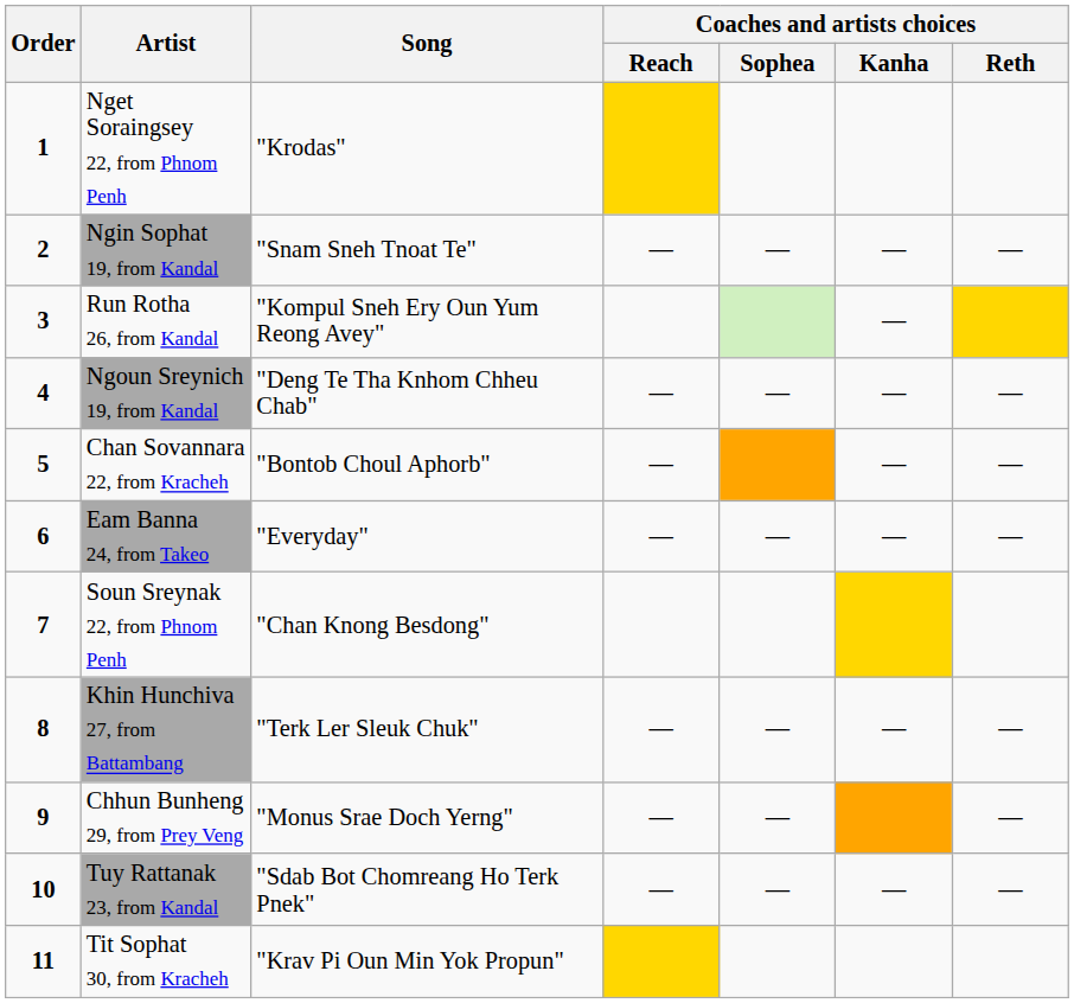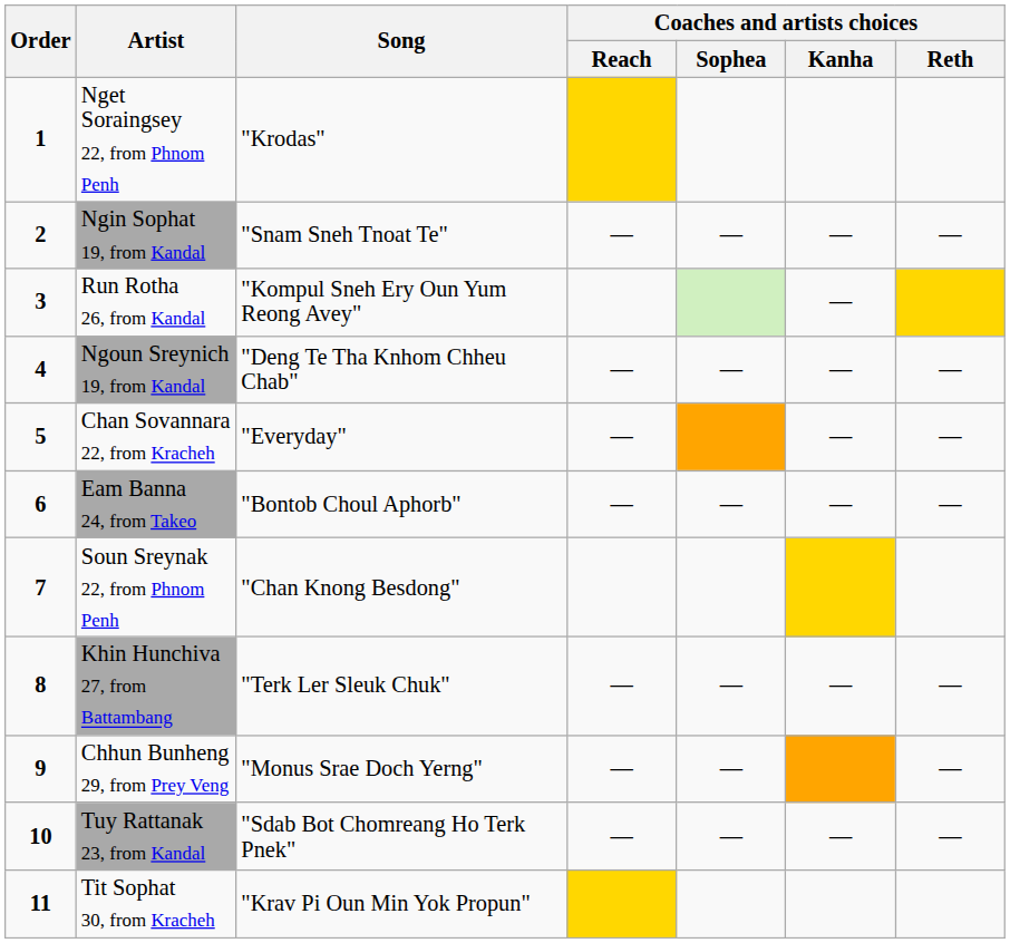Chan Sovannara 22, from Kracheh | Song: "Bontob Choul Aphorb" -> "Everyday"
Eam Banna 24, from Takeo | Song: "Everyday" -> "Bontob Choul Aphorb"
